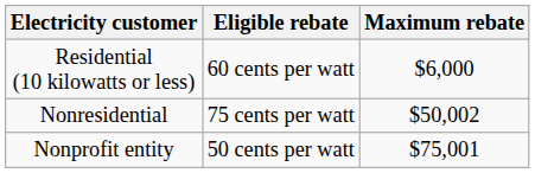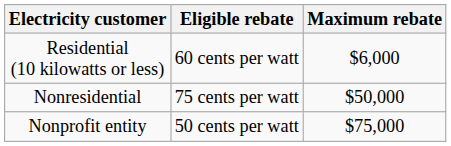Nonresidential | Maximum rebate: $50,002 -> $50,000
Nonprofit entity | Maximum rebate: $75,001 -> $75,000
